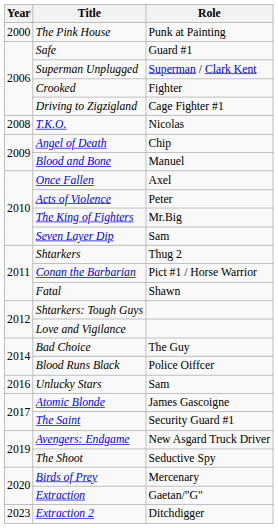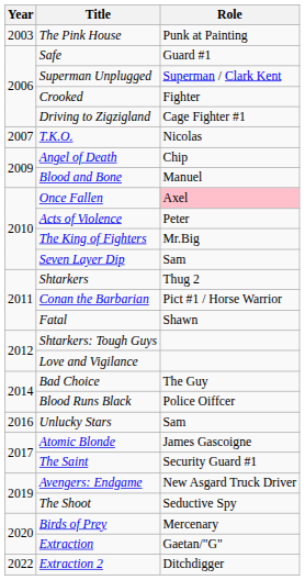The Pink House | Year: 2000 -> 2003
T.K.O. | Year: 2008 -> 2007
Once Fallen | Role: no background -> pink background
Extraction 2 | Year: 2023 -> 2022
